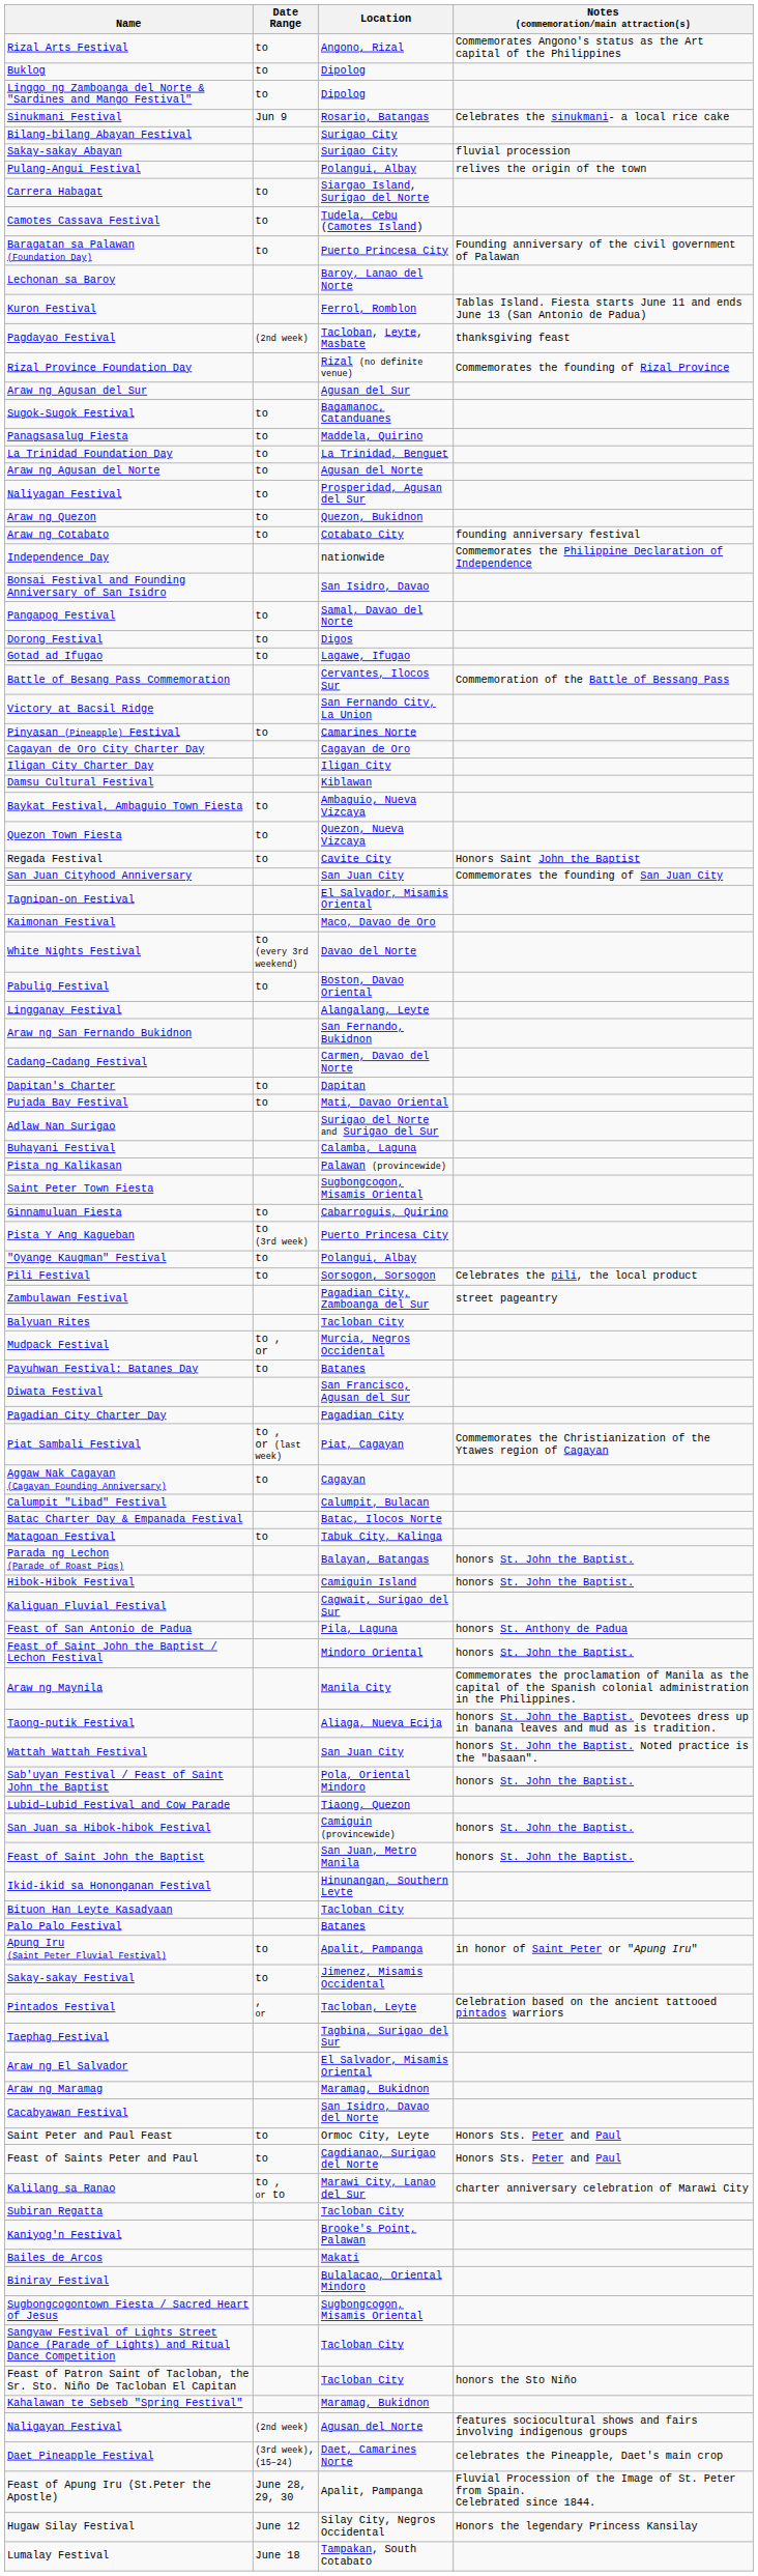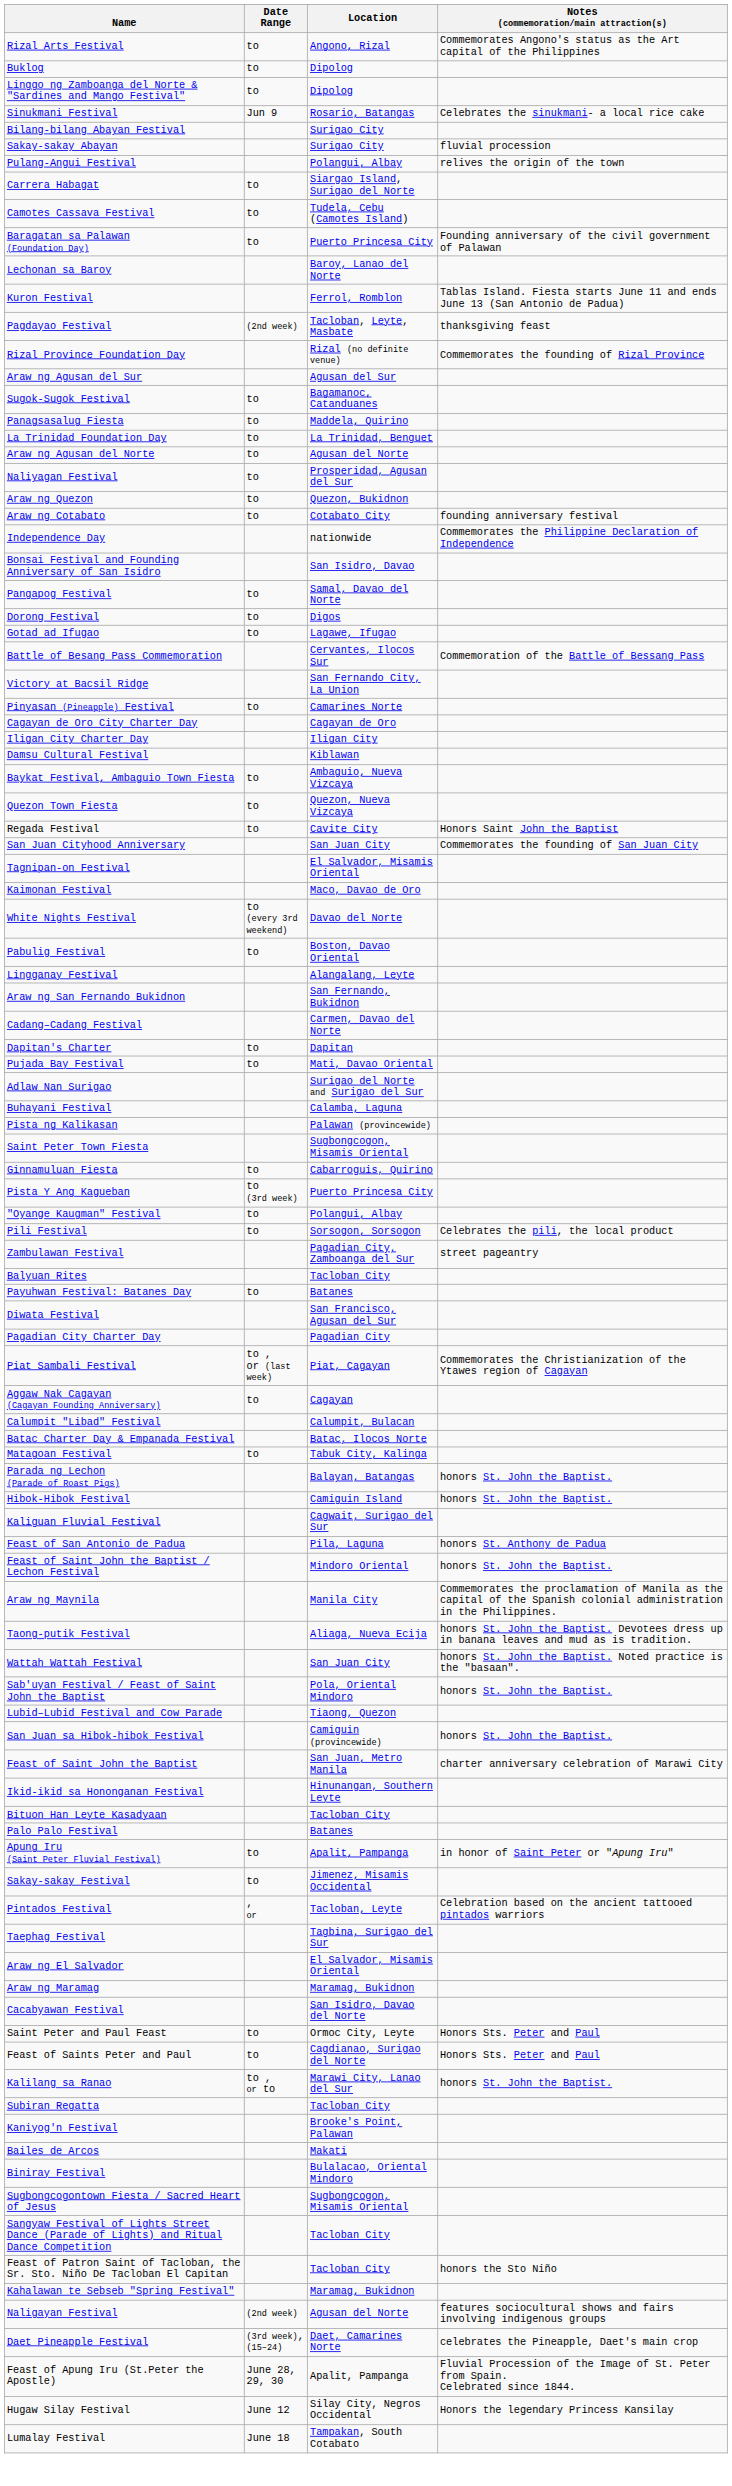- row: Mudpack Festival | to , or | Murcia, Negros Occidental
Feast of Saint John the Baptist | Notes (commemoration/main attraction(s): honors St. John the Baptist. -> charter anniversary celebration of Marawi City
Kalilang sa Ranao | Notes (commemoration/main attraction(s): charter anniversary celebration of Marawi City -> honors St. John the Baptist.
